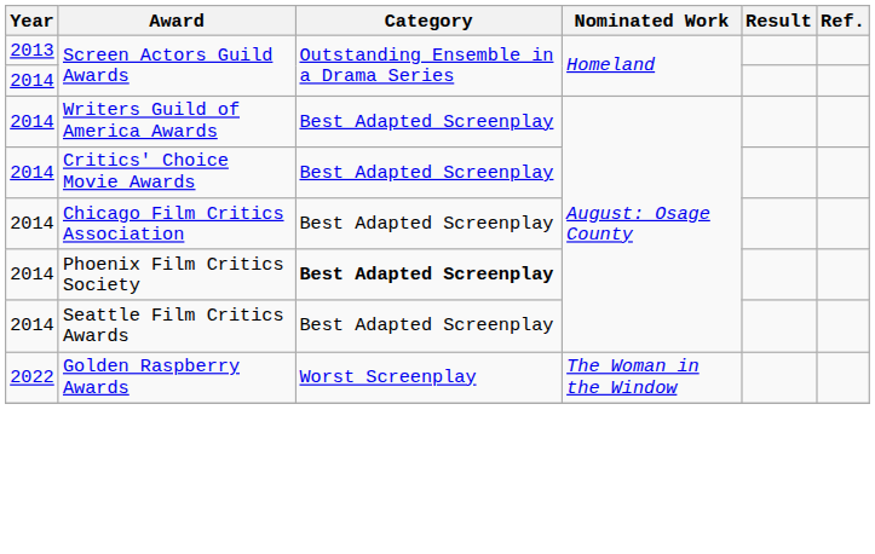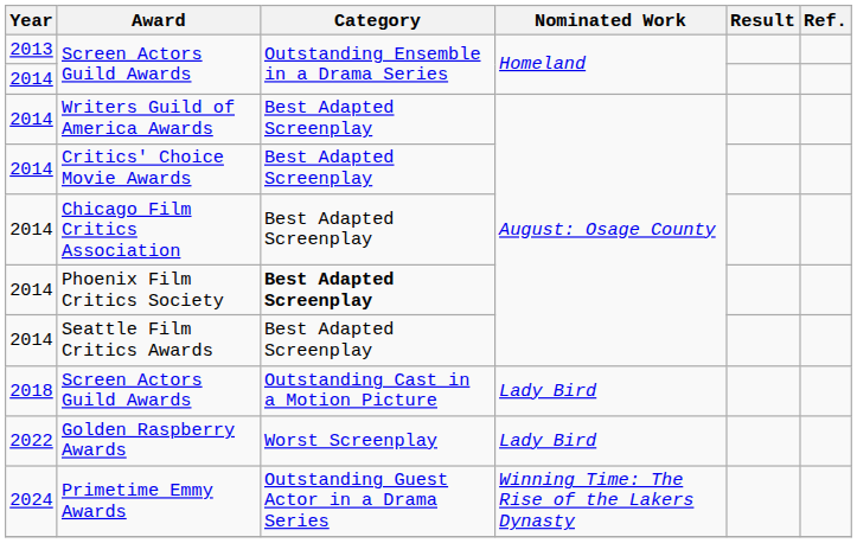+ row: 2018 | Screen Actors Guild Awards | Outstanding Cast in a Motion Picture | Lady Bird
Golden Raspberry Awards | Nominated Work: The Woman in the Window -> Lady Bird
+ row: 2024 | Primetime Emmy Awards | Outstanding Guest Actor in a Drama Series | Winning Time: The Rise of the Lakers Dynasty
